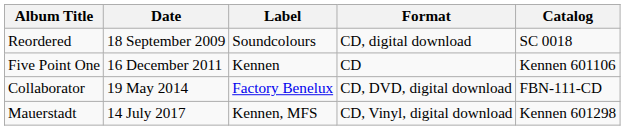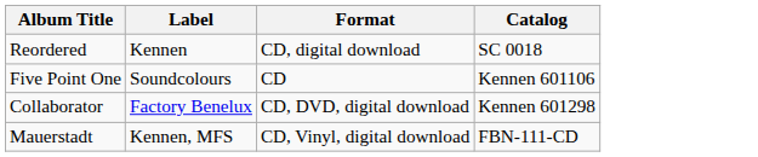- column: Date | 18 September 2009 | 16 December 2011 | 19 May 2014 | 14 July 2017
Reordered | Label: Soundcolours -> Kennen
Five Point One | Label: Kennen -> Soundcolours
Collaborator | Catalog: FBN-111-CD -> Kennen 601298
Mauerstadt | Catalog: Kennen 601298 -> FBN-111-CD
